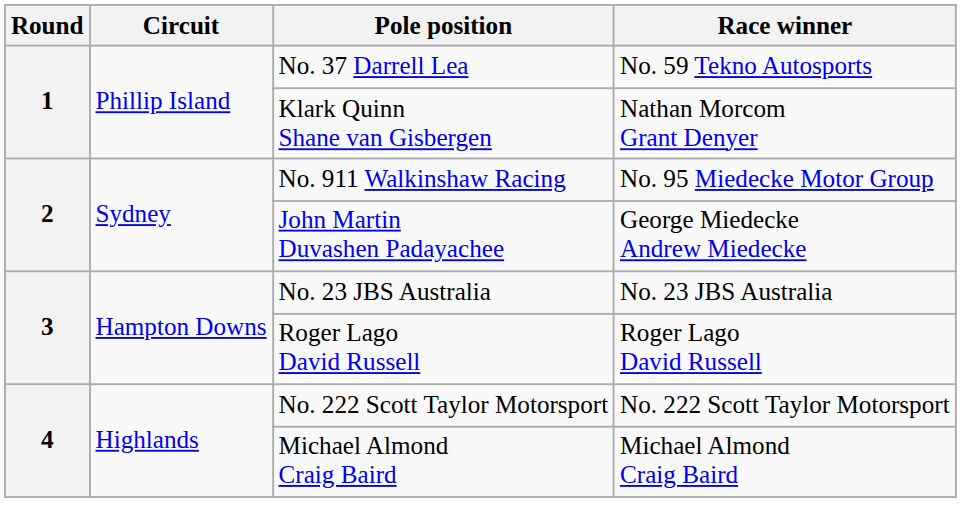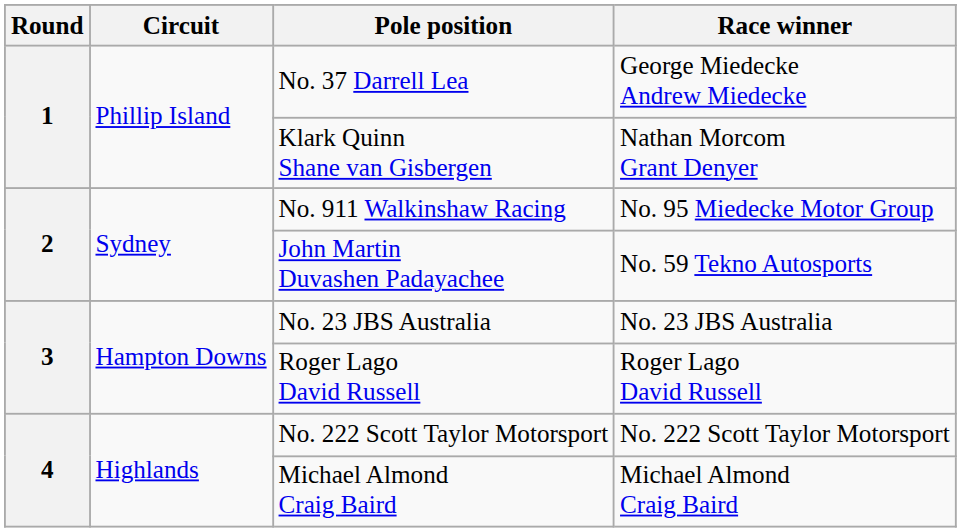No. 37 Darrell Lea | Race winner: No. 59 Tekno Autosports -> George Miedecke Andrew Miedecke
John Martin Duvashen Padayachee | Race winner: George Miedecke Andrew Miedecke -> No. 59 Tekno Autosports
